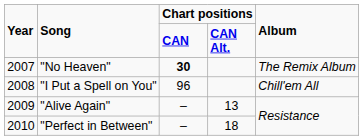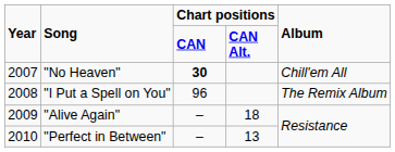"No Heaven" | Album: The Remix Album -> Chill'em All
"I Put a Spell on You" | Album: Chill'em All -> The Remix Album
"Alive Again" | column 4: 13 -> 18
"Perfect in Between" | column 4: 18 -> 13
